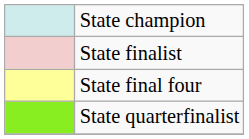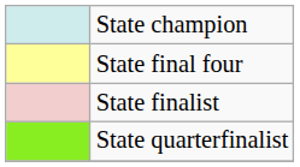rows swapped: State finalist <-> State final four
